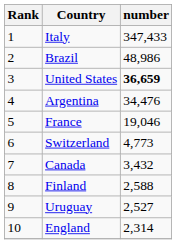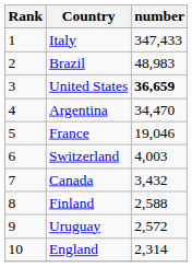Brazil | number: 48,986 -> 48,983
Argentina | number: 34,476 -> 34,470
Switzerland | number: 4,773 -> 4,003
Uruguay | number: 2,527 -> 2,572
